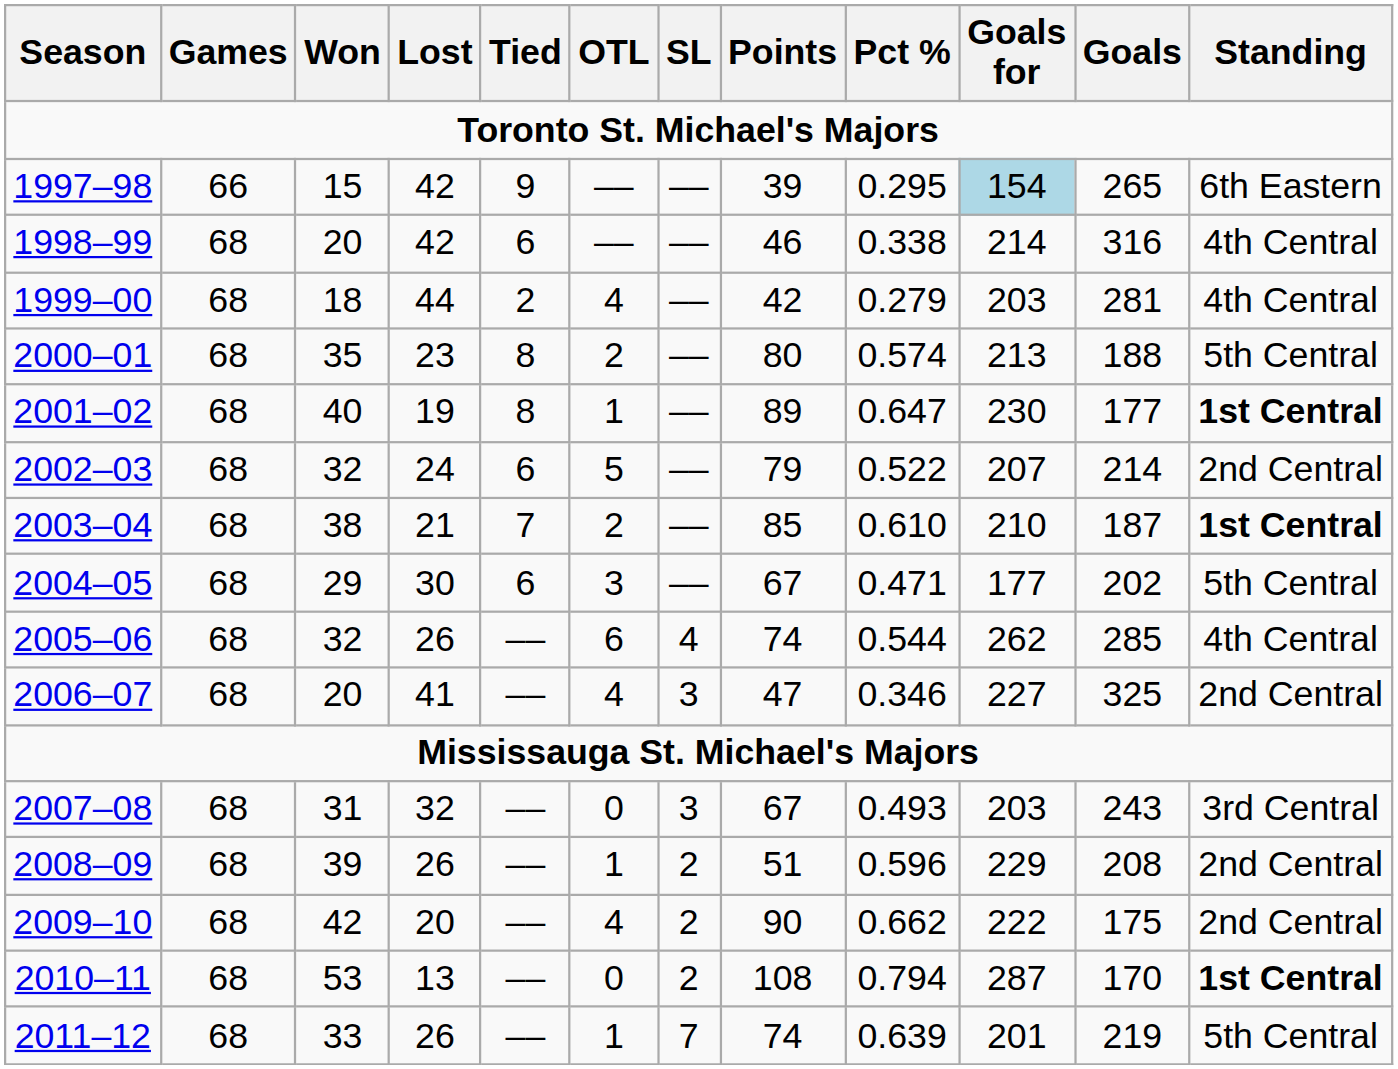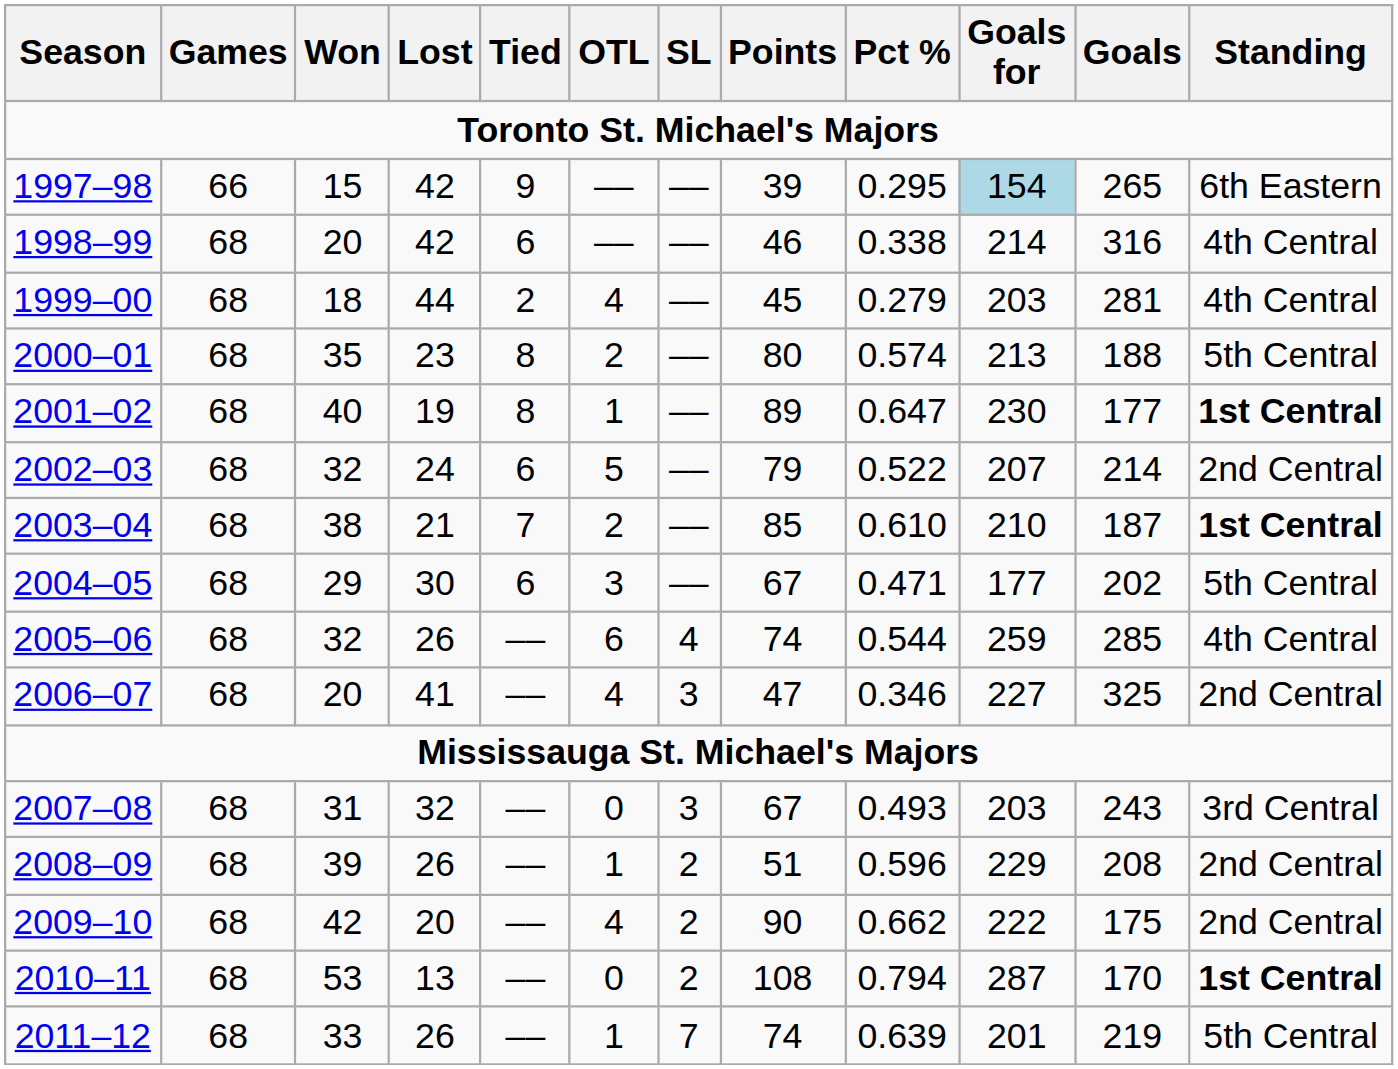1999–00 | Points: 42 -> 45
2005–06 | Goals for: 262 -> 259
